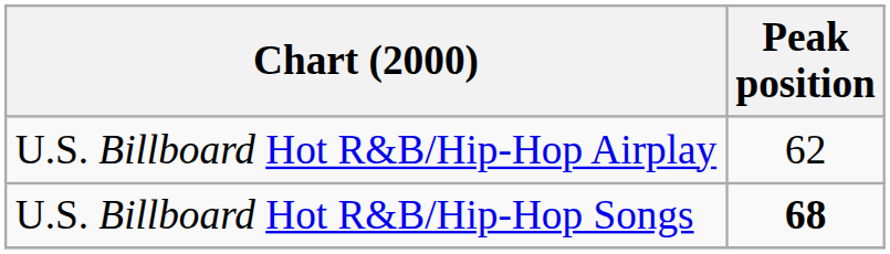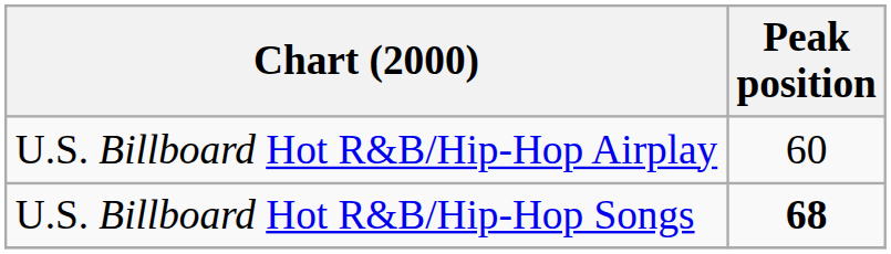U.S. Billboard Hot R&B/Hip-Hop Airplay | Peak position: 62 -> 60
